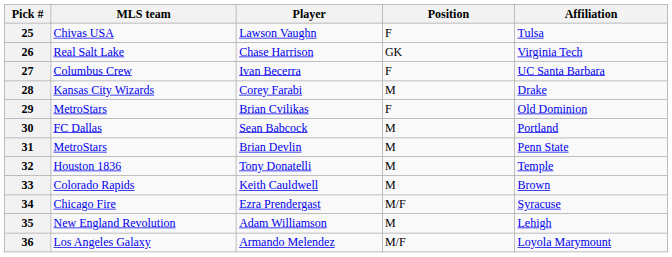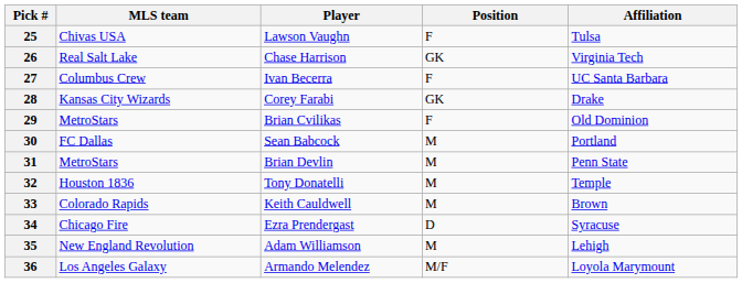28 | Position: M -> GK
34 | Position: M/F -> D
